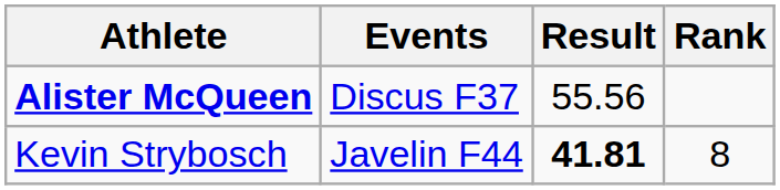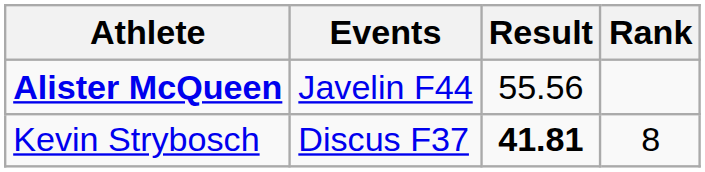Alister McQueen | Events: Discus F37 -> Javelin F44
Kevin Strybosch | Events: Javelin F44 -> Discus F37
